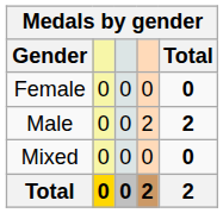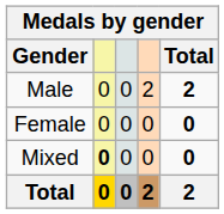rows swapped: Female <-> Male
Mixed | column 2: normal -> bold
